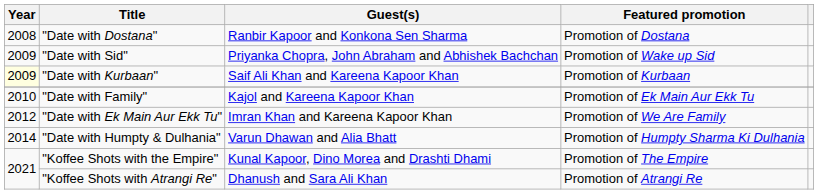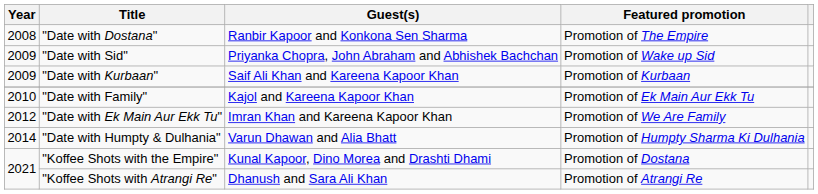"Date with Dostana" | Featured promotion: Promotion of Dostana -> Promotion of The Empire
"Date with Kurbaan" | Year: lightyellow background -> no background
"Koffee Shots with the Empire" | Featured promotion: Promotion of The Empire -> Promotion of Dostana
